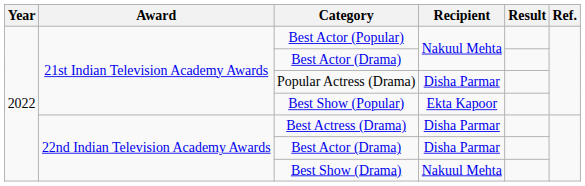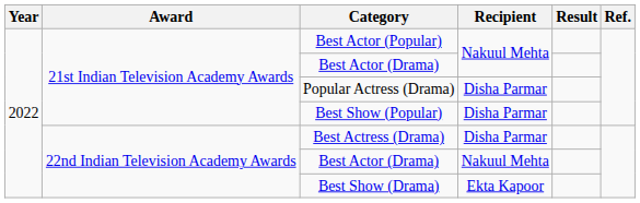Best Show (Popular) | Recipient: Ekta Kapoor -> Disha Parmar
22nd Indian Television Academy Awards / Best Actor (Drama) | Recipient: Disha Parmar -> Nakuul Mehta
Best Show (Drama) | Recipient: Nakuul Mehta -> Ekta Kapoor
